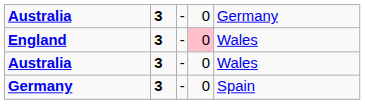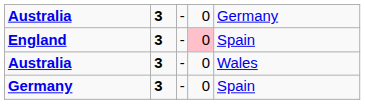England | column 5: Wales -> Spain
